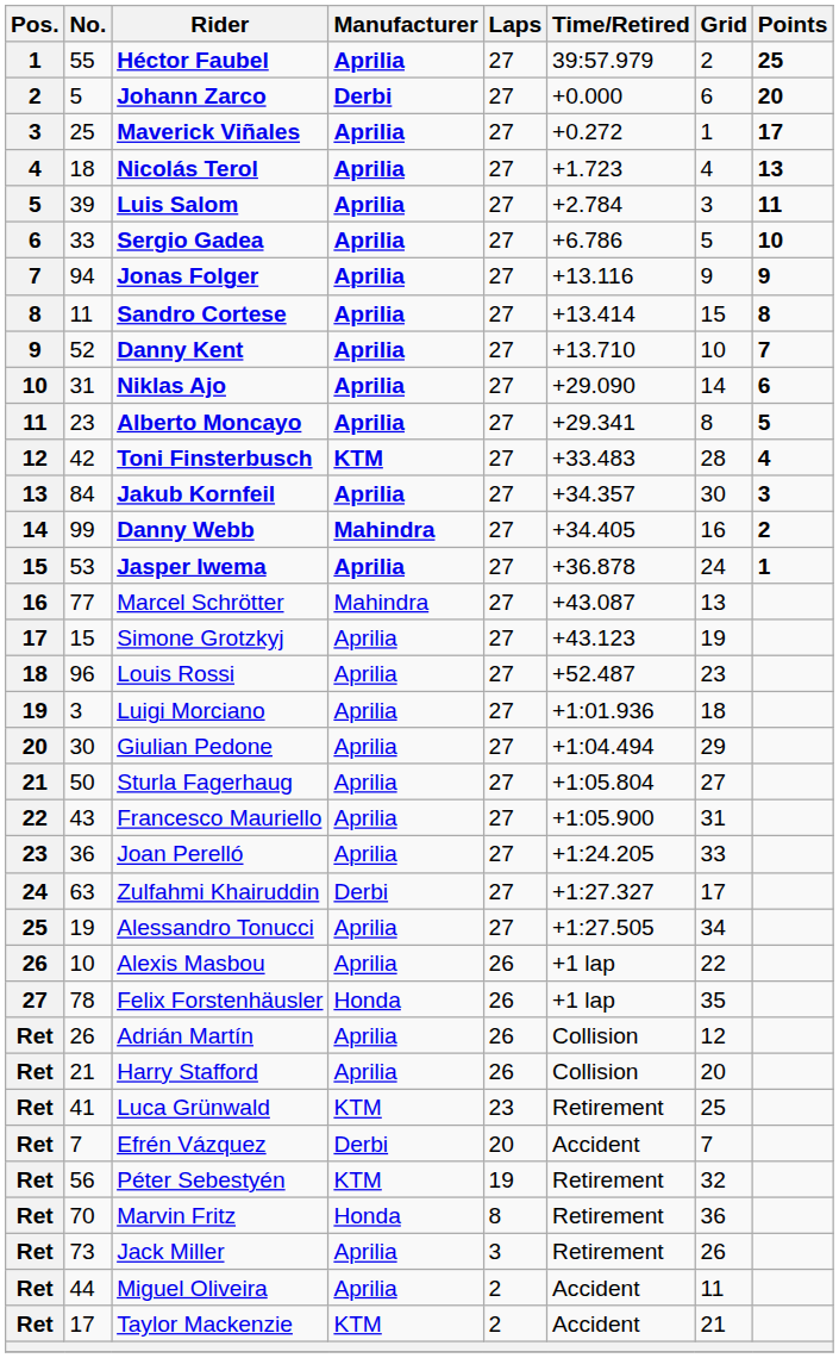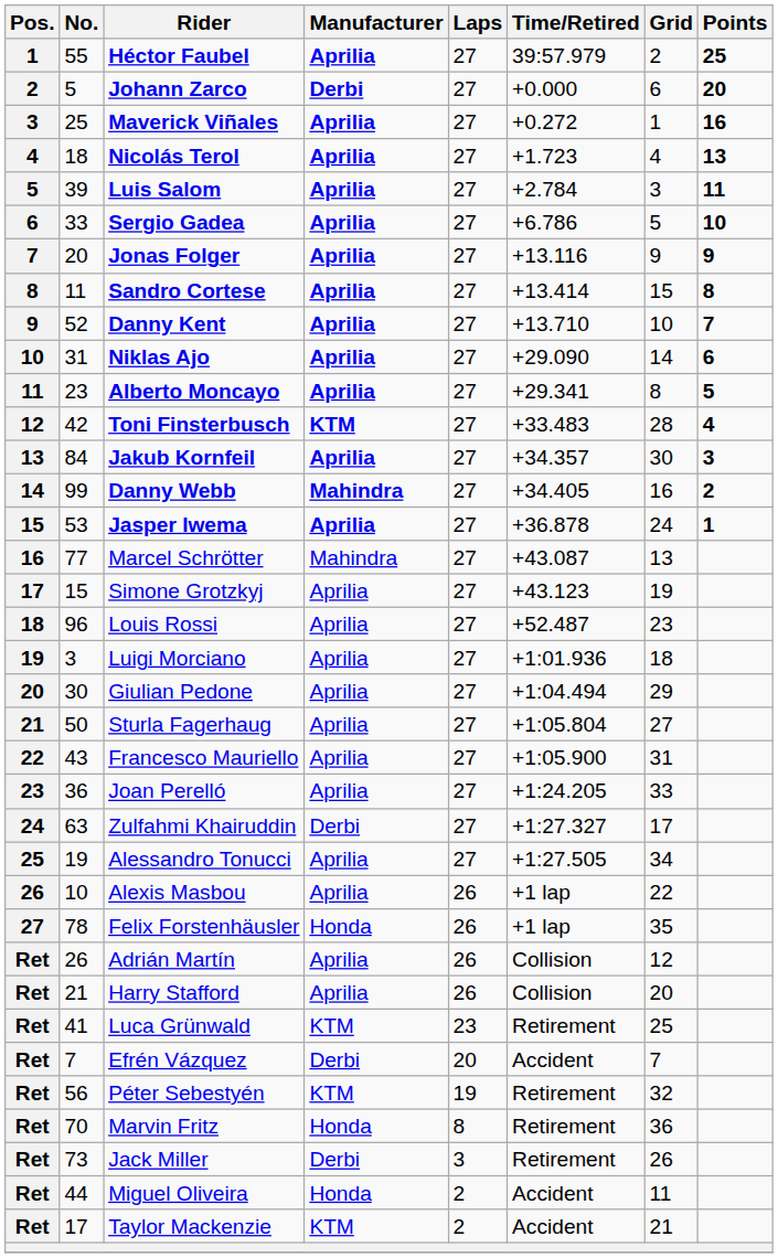Maverick Viñales | Points: 17 -> 16
Jonas Folger | No.: 94 -> 20
Jack Miller | Manufacturer: Aprilia -> Derbi
Miguel Oliveira | Manufacturer: Aprilia -> Honda
